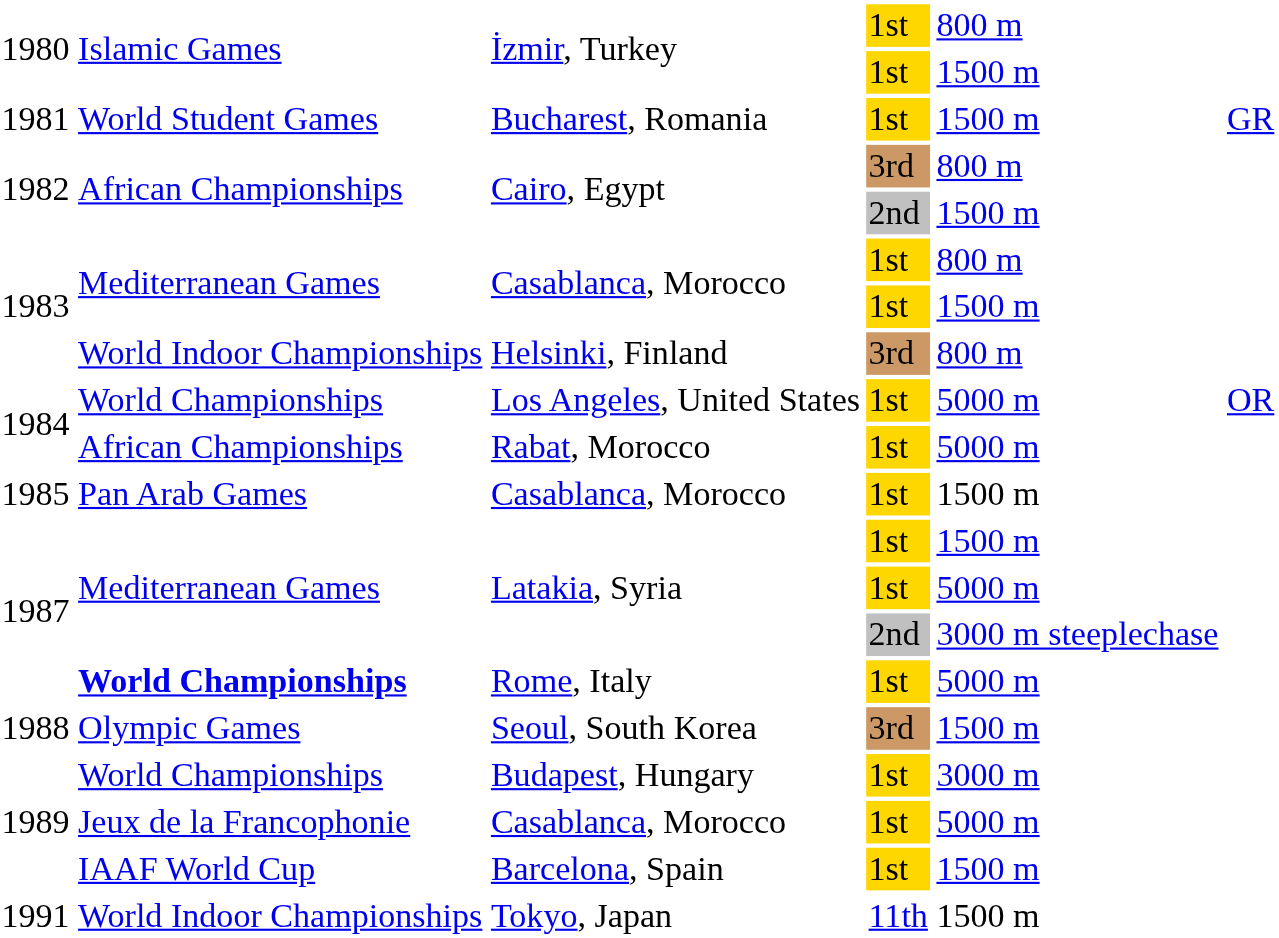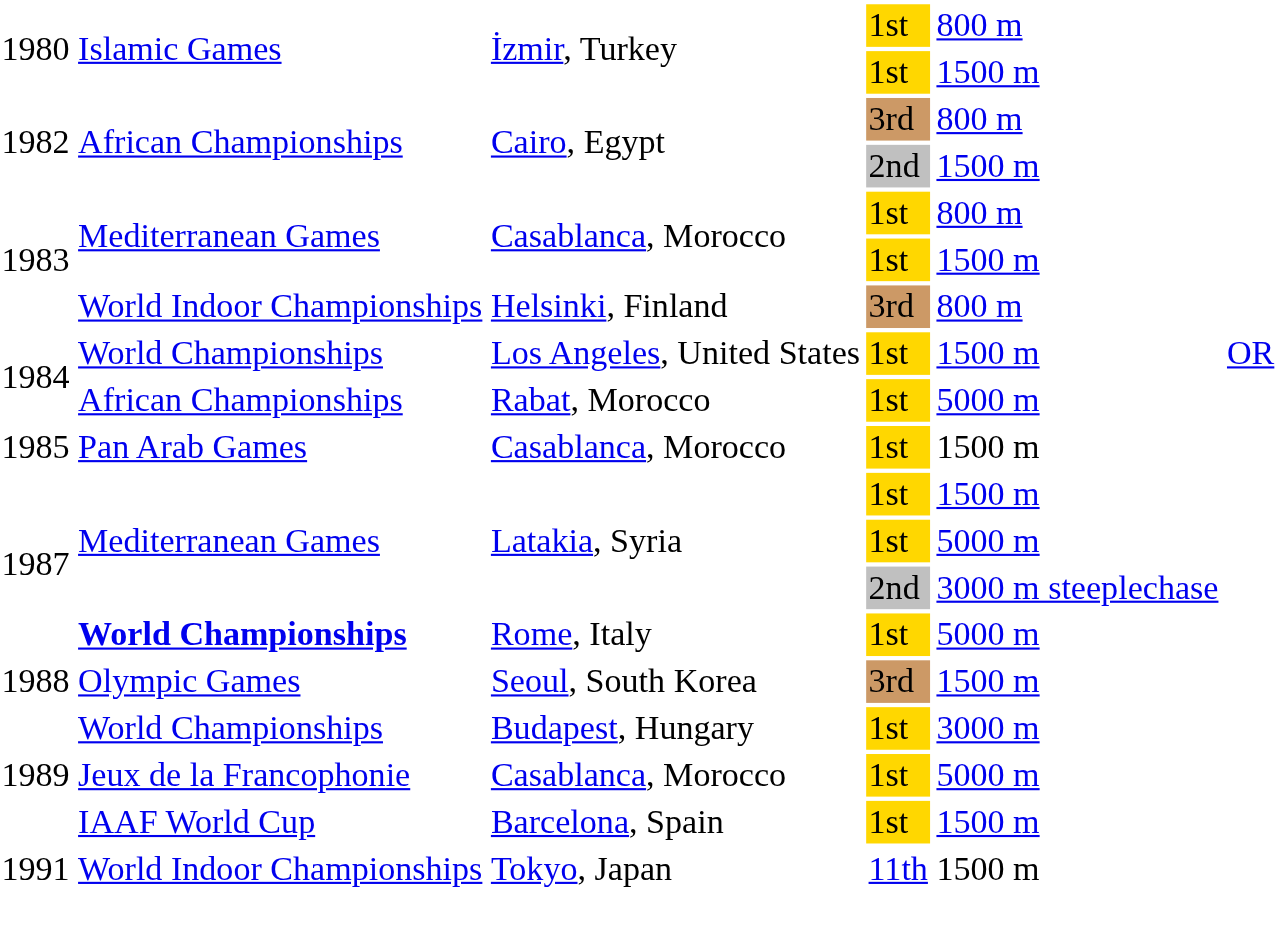- row: 1981 | World Student Games | Bucharest, Romania | 1st | 1500 m | GR
Los Angeles, United States | column 5: 5000 m -> 1500 m
